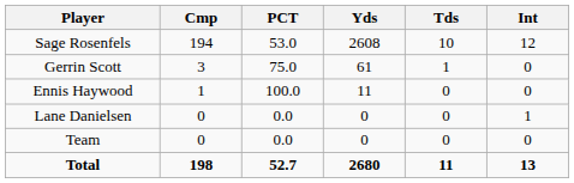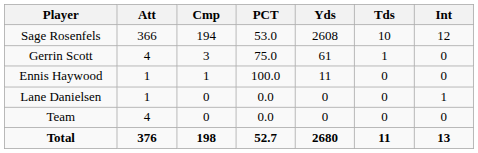+ column: Att | 366 | 4 | 1 | 1 | 4 | 376
